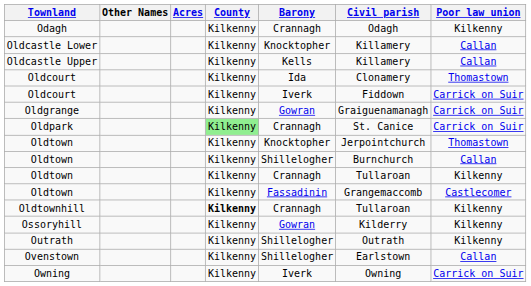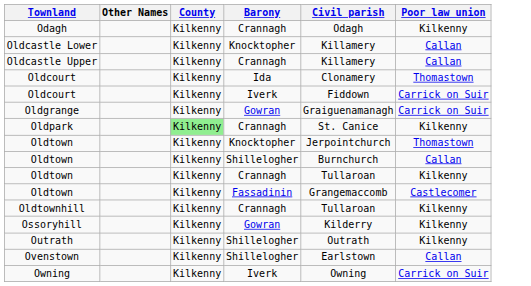- column: Acres
Oldcastle Upper | Barony: Kells -> Crannagh
Oldpark | Poor law union: Carrick on Suir -> Kilkenny
Oldtownhill | County: bold -> normal
